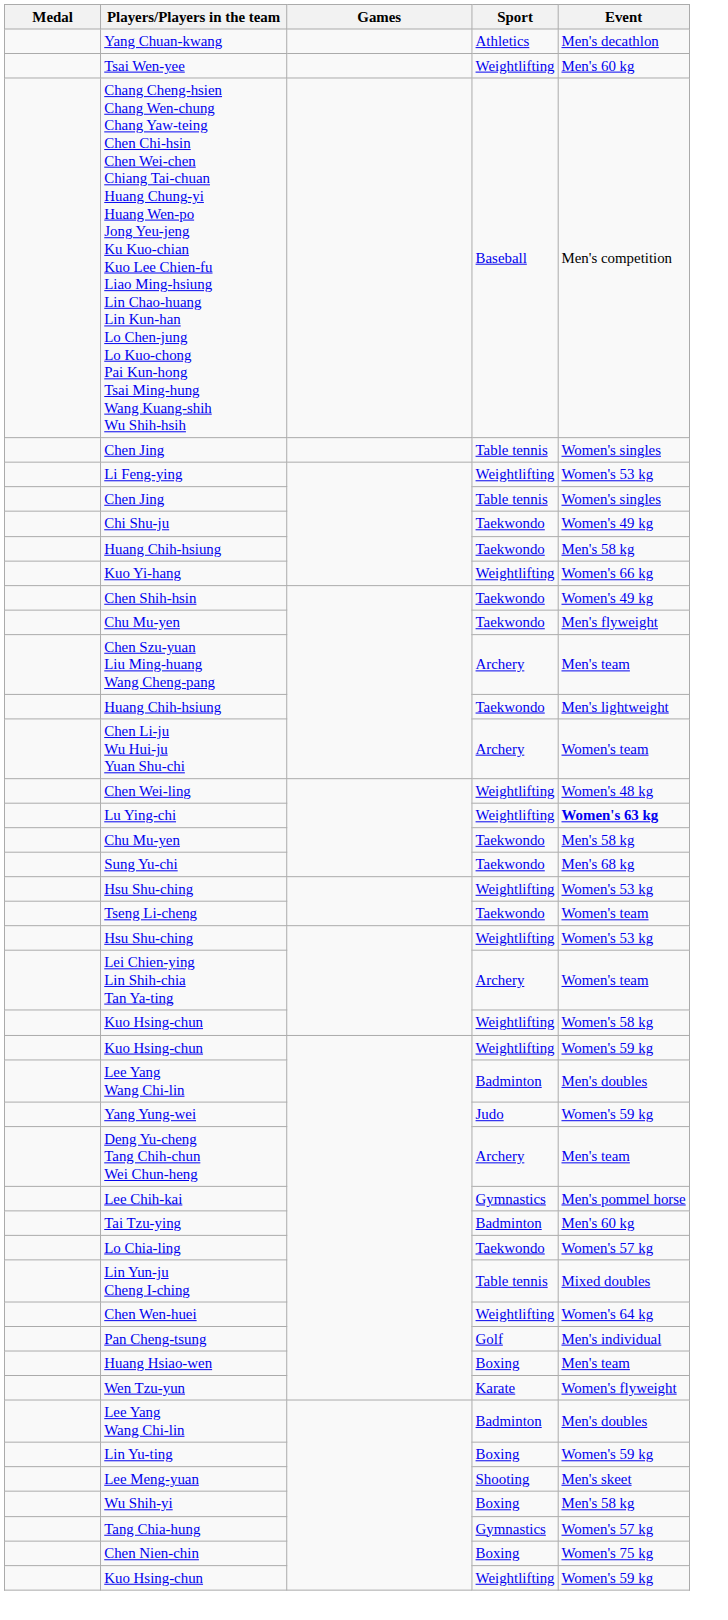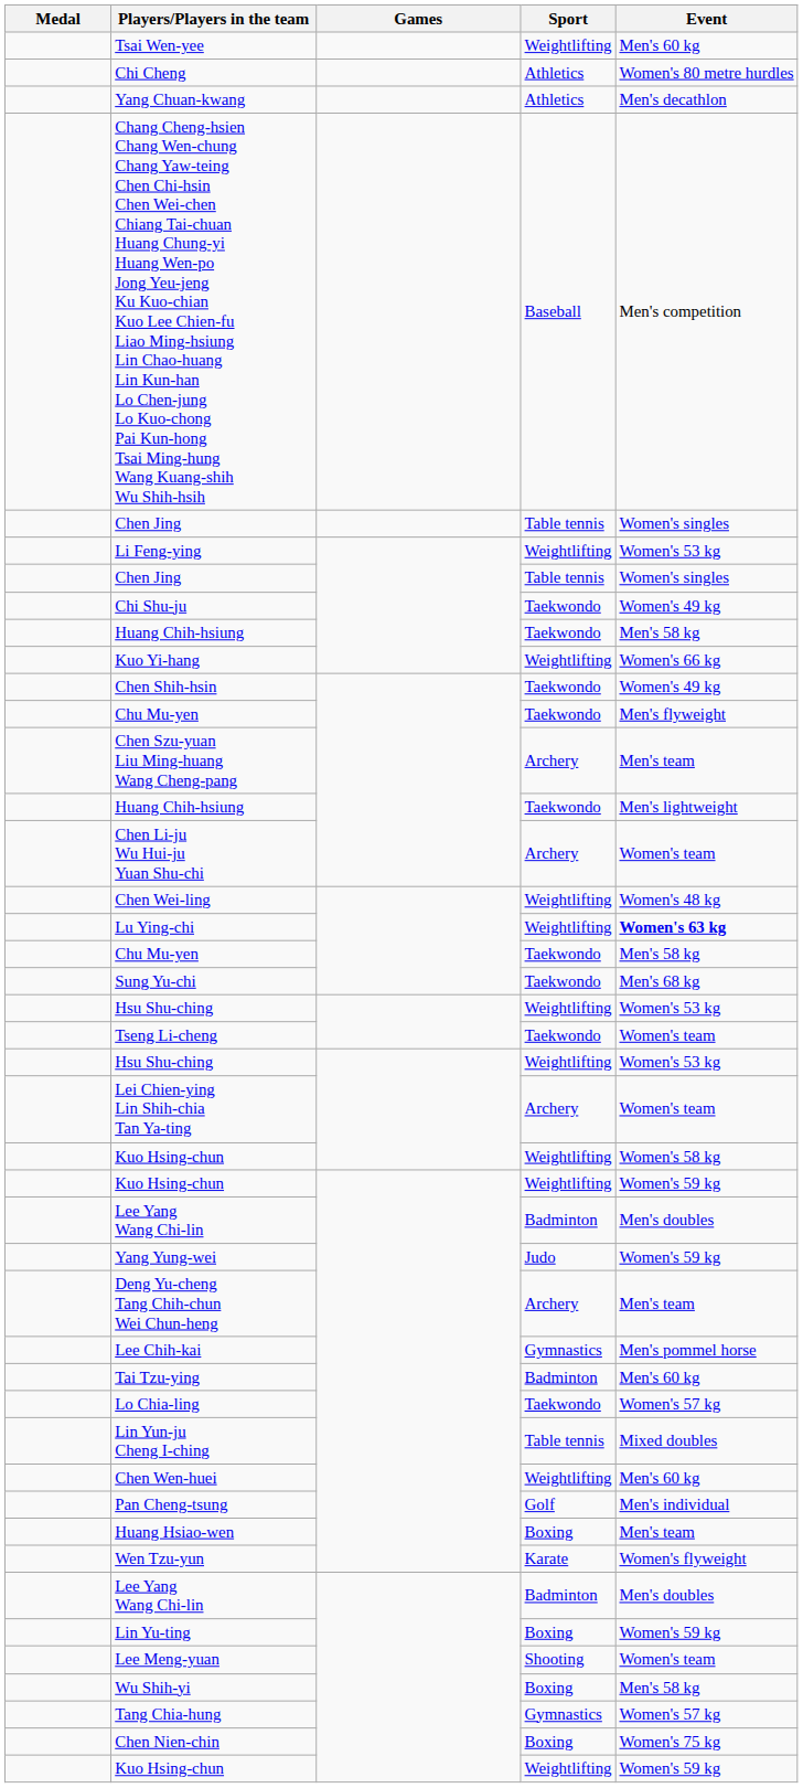rows swapped: Yang Chuan-kwang <-> Tsai Wen-yee
+ row: Chi Cheng | Athletics | Women's 80 metre hurdles
Chen Wen-huei | Event: Women's 64 kg -> Men's 60 kg
Lee Meng-yuan | Event: Men's skeet -> Women's team
